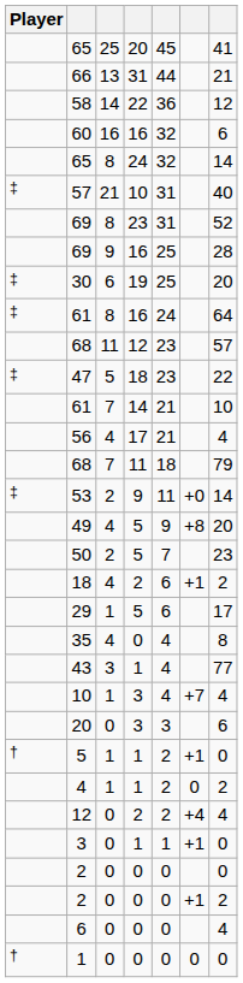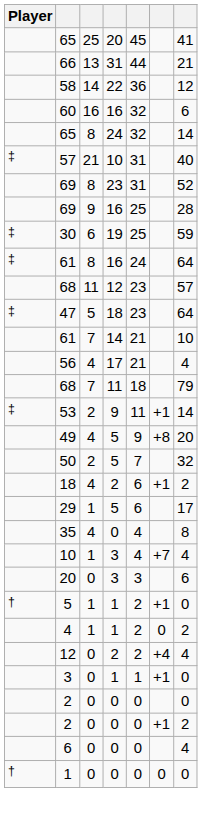30 | column 7: 20 -> 59
47 | column 7: 22 -> 64
53 | column 6: +0 -> +1
50 | column 7: 23 -> 32
- row: 43 | 3 | 1 | 4 | 77
